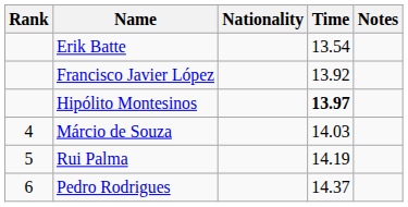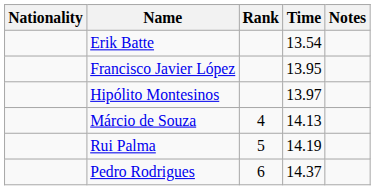columns swapped: Rank <-> Nationality
Francisco Javier López | Time: 13.92 -> 13.95
Hipólito Montesinos | Time: bold -> normal
Márcio de Souza | Time: 14.03 -> 14.13
